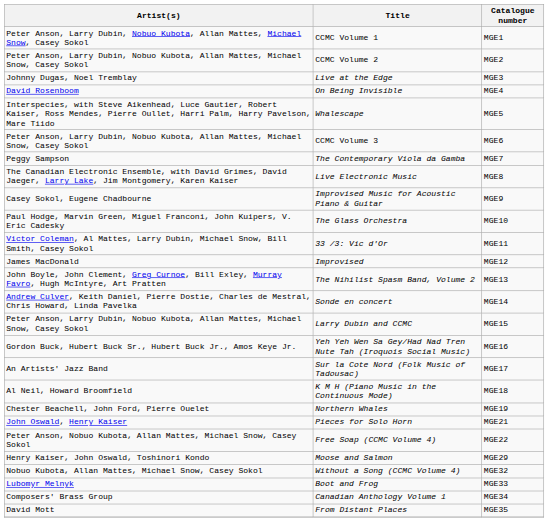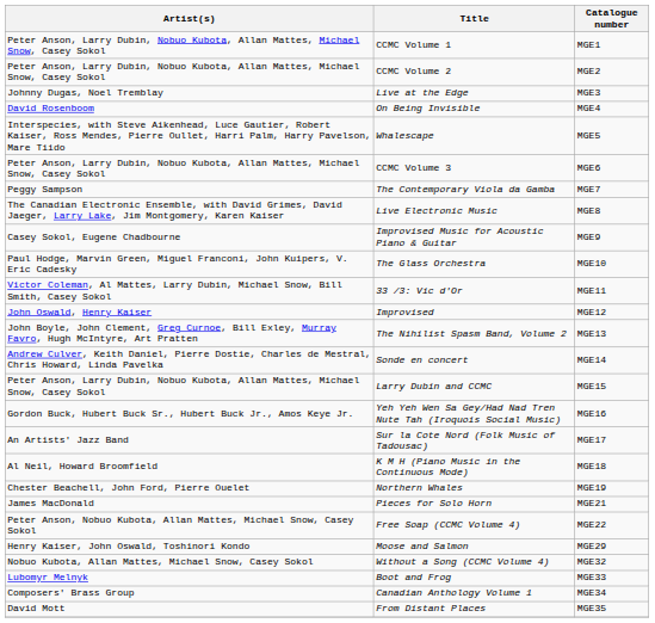Improvised | Artist(s): James MacDonald -> John Oswald, Henry Kaiser
Pieces for Solo Horn | Artist(s): John Oswald, Henry Kaiser -> James MacDonald
